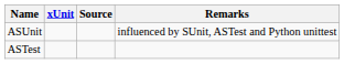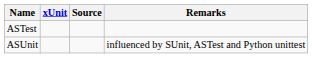rows swapped: ASUnit <-> ASTest
